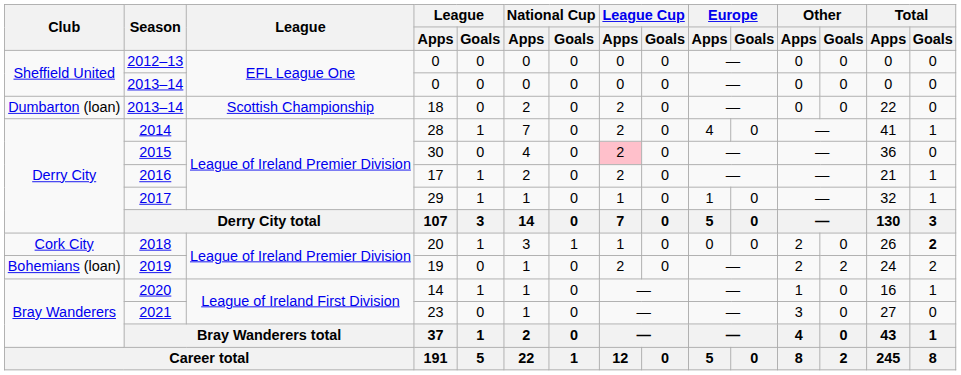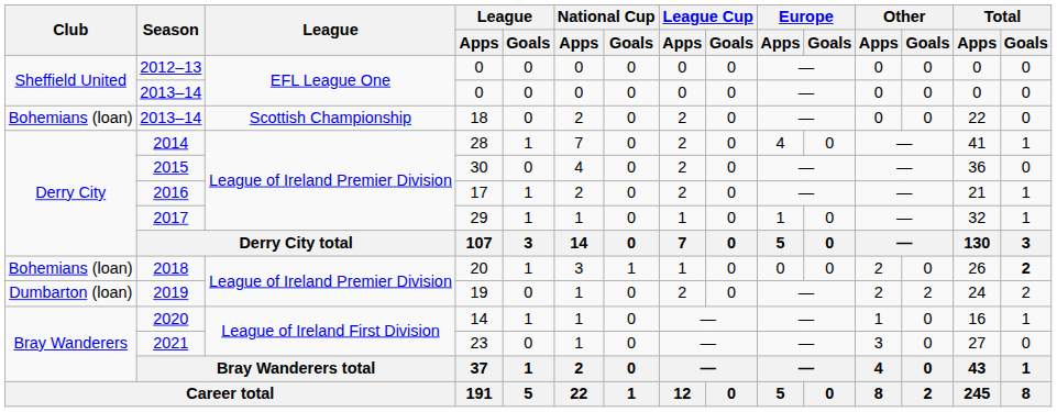2013–14 / 18 | Club: Dumbarton (loan) -> Bohemians (loan)
2015 | League Cup / Apps: pink background -> no background
2018 | Club: Cork City -> Bohemians (loan)
2019 | Club: Bohemians (loan) -> Dumbarton (loan)
